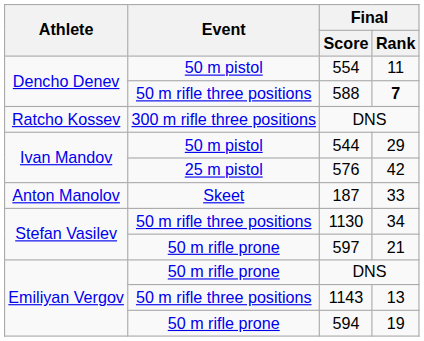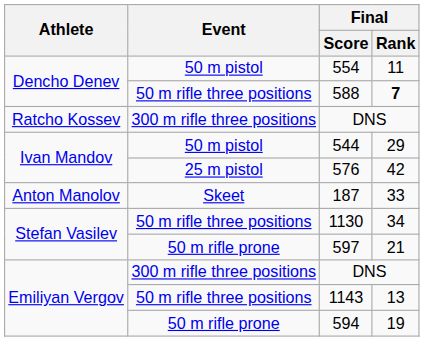Emiliyan Vergov / DNS | Event: 50 m rifle prone -> 300 m rifle three positions
